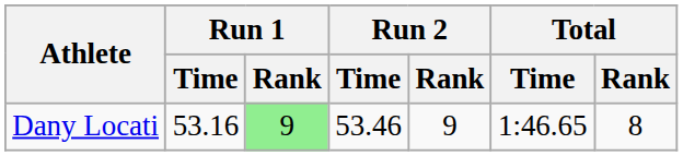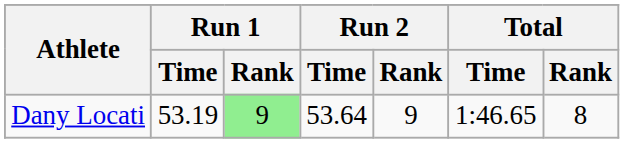Dany Locati | Run 1 / Time: 53.16 -> 53.19
Dany Locati | Run 2 / Time: 53.46 -> 53.64
